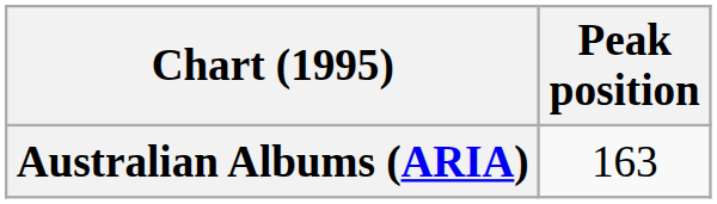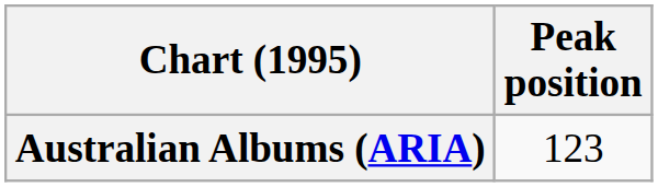Australian Albums (ARIA) | Peak position: 163 -> 123
